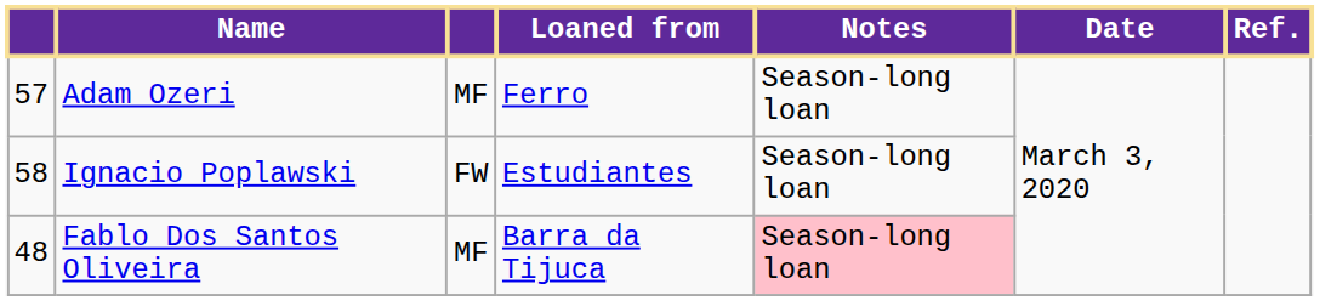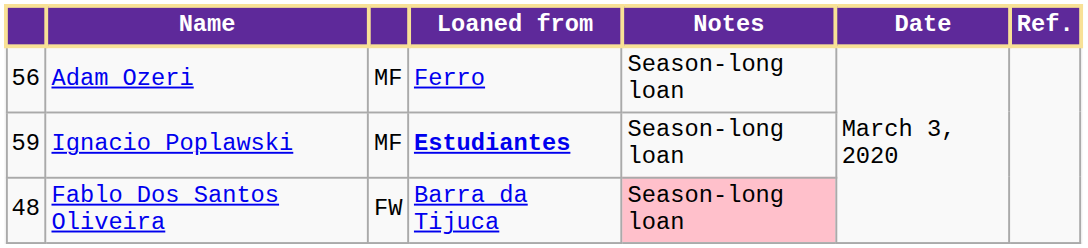Adam Ozeri | column 1: 57 -> 56
Ignacio Poplawski | column 1: 58 -> 59
Ignacio Poplawski | column 3: FW -> MF
Ignacio Poplawski | Loaned from: normal -> bold
Fablo Dos Santos Oliveira | column 3: MF -> FW
